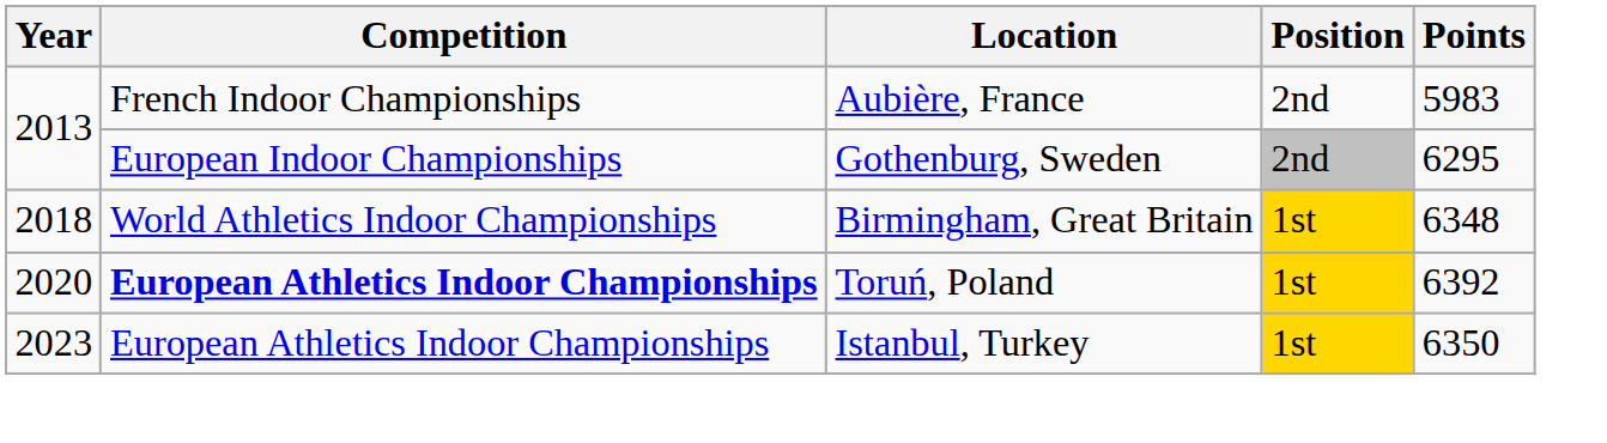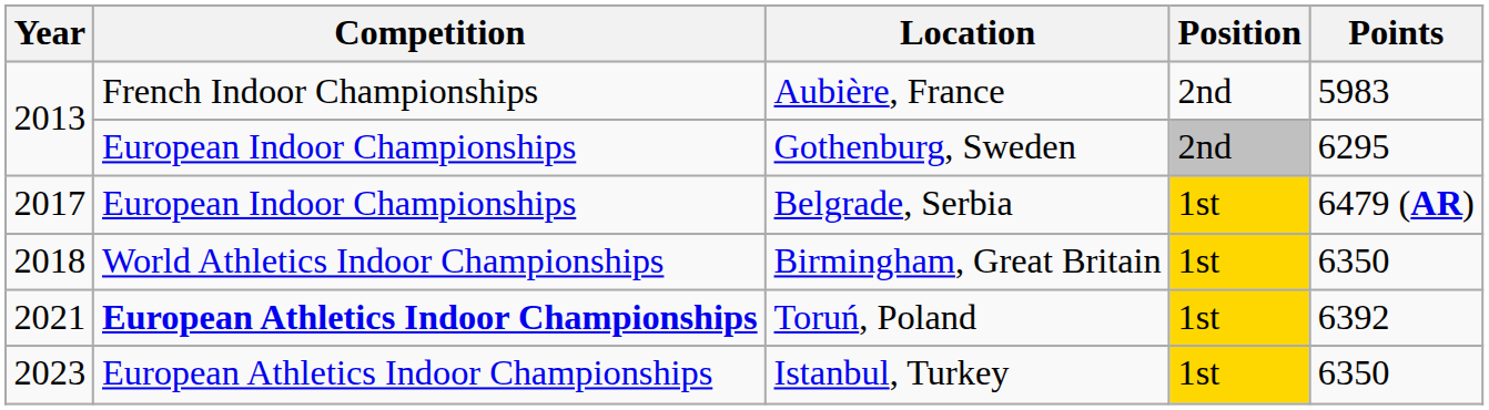+ row: 2017 | European Indoor Championships | Belgrade, Serbia | 1st | 6479 (AR)
Birmingham, Great Britain | Points: 6348 -> 6350
Toruń, Poland | Year: 2020 -> 2021
